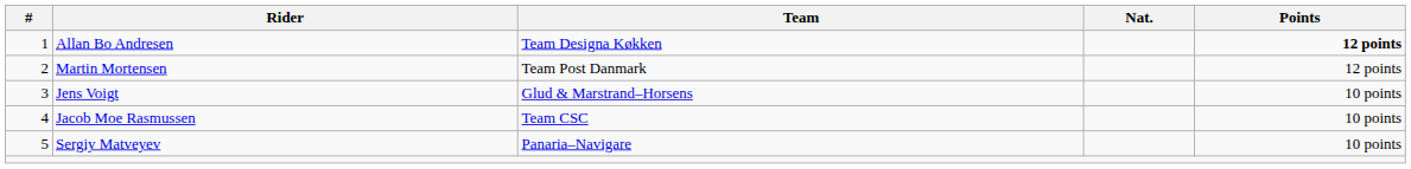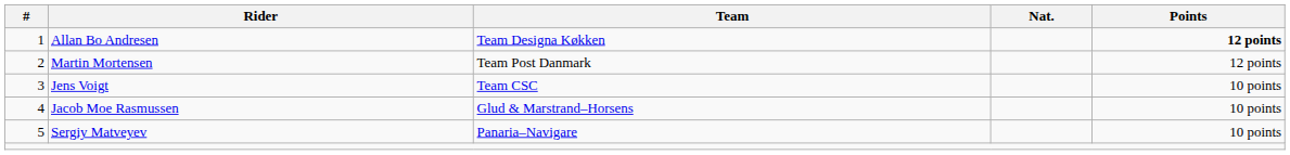Jens Voigt | Team: Glud & Marstrand–Horsens -> Team CSC
Jacob Moe Rasmussen | Team: Team CSC -> Glud & Marstrand–Horsens
